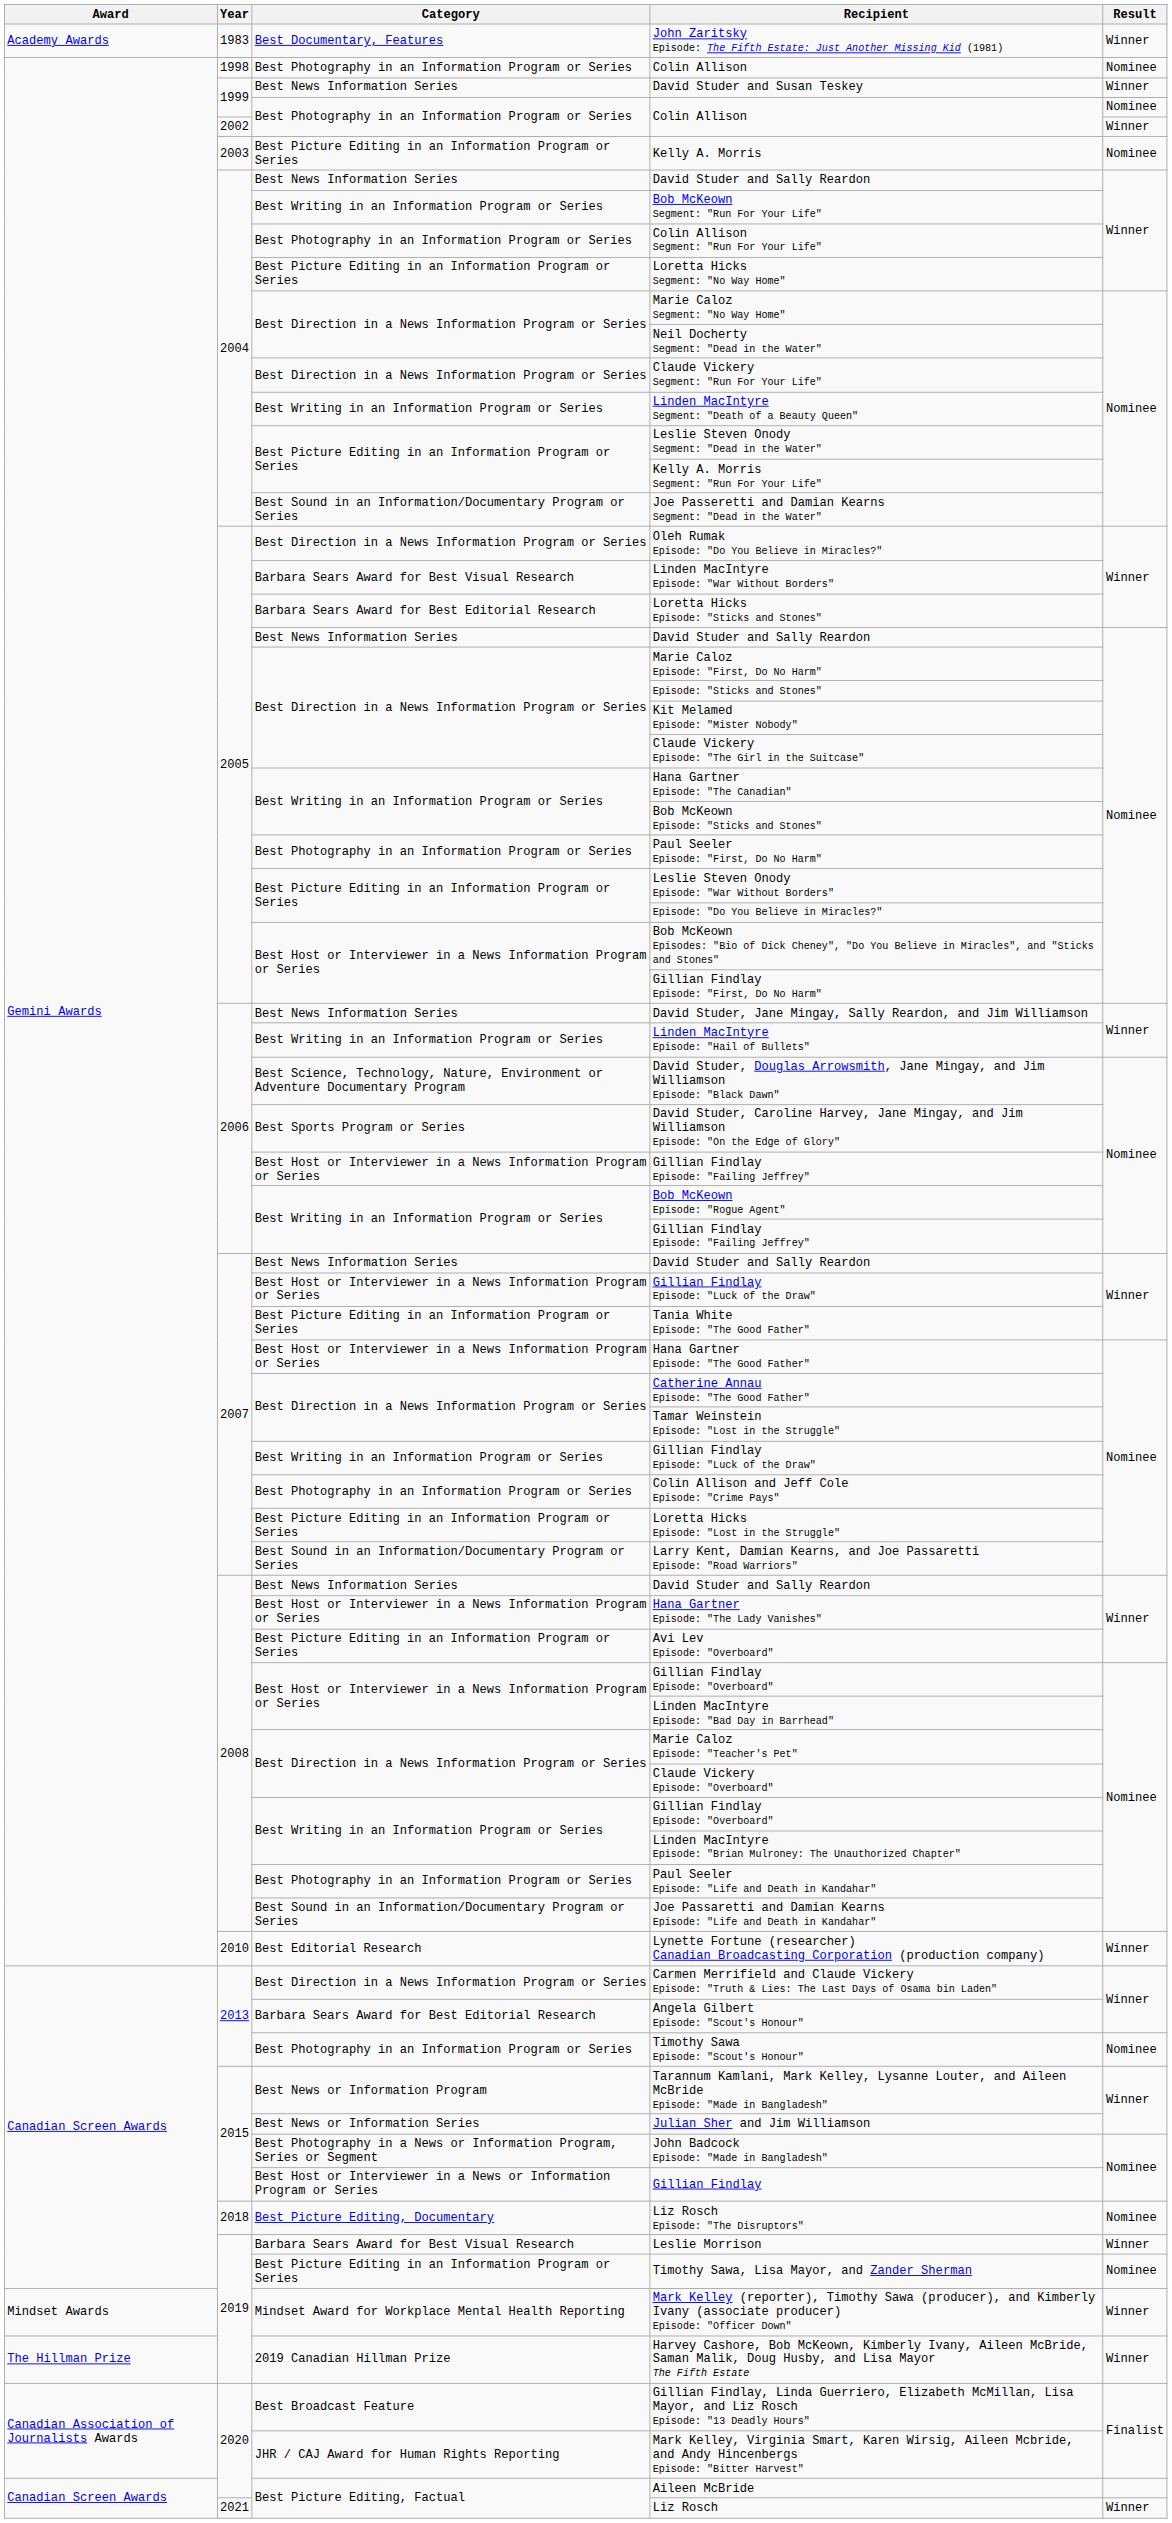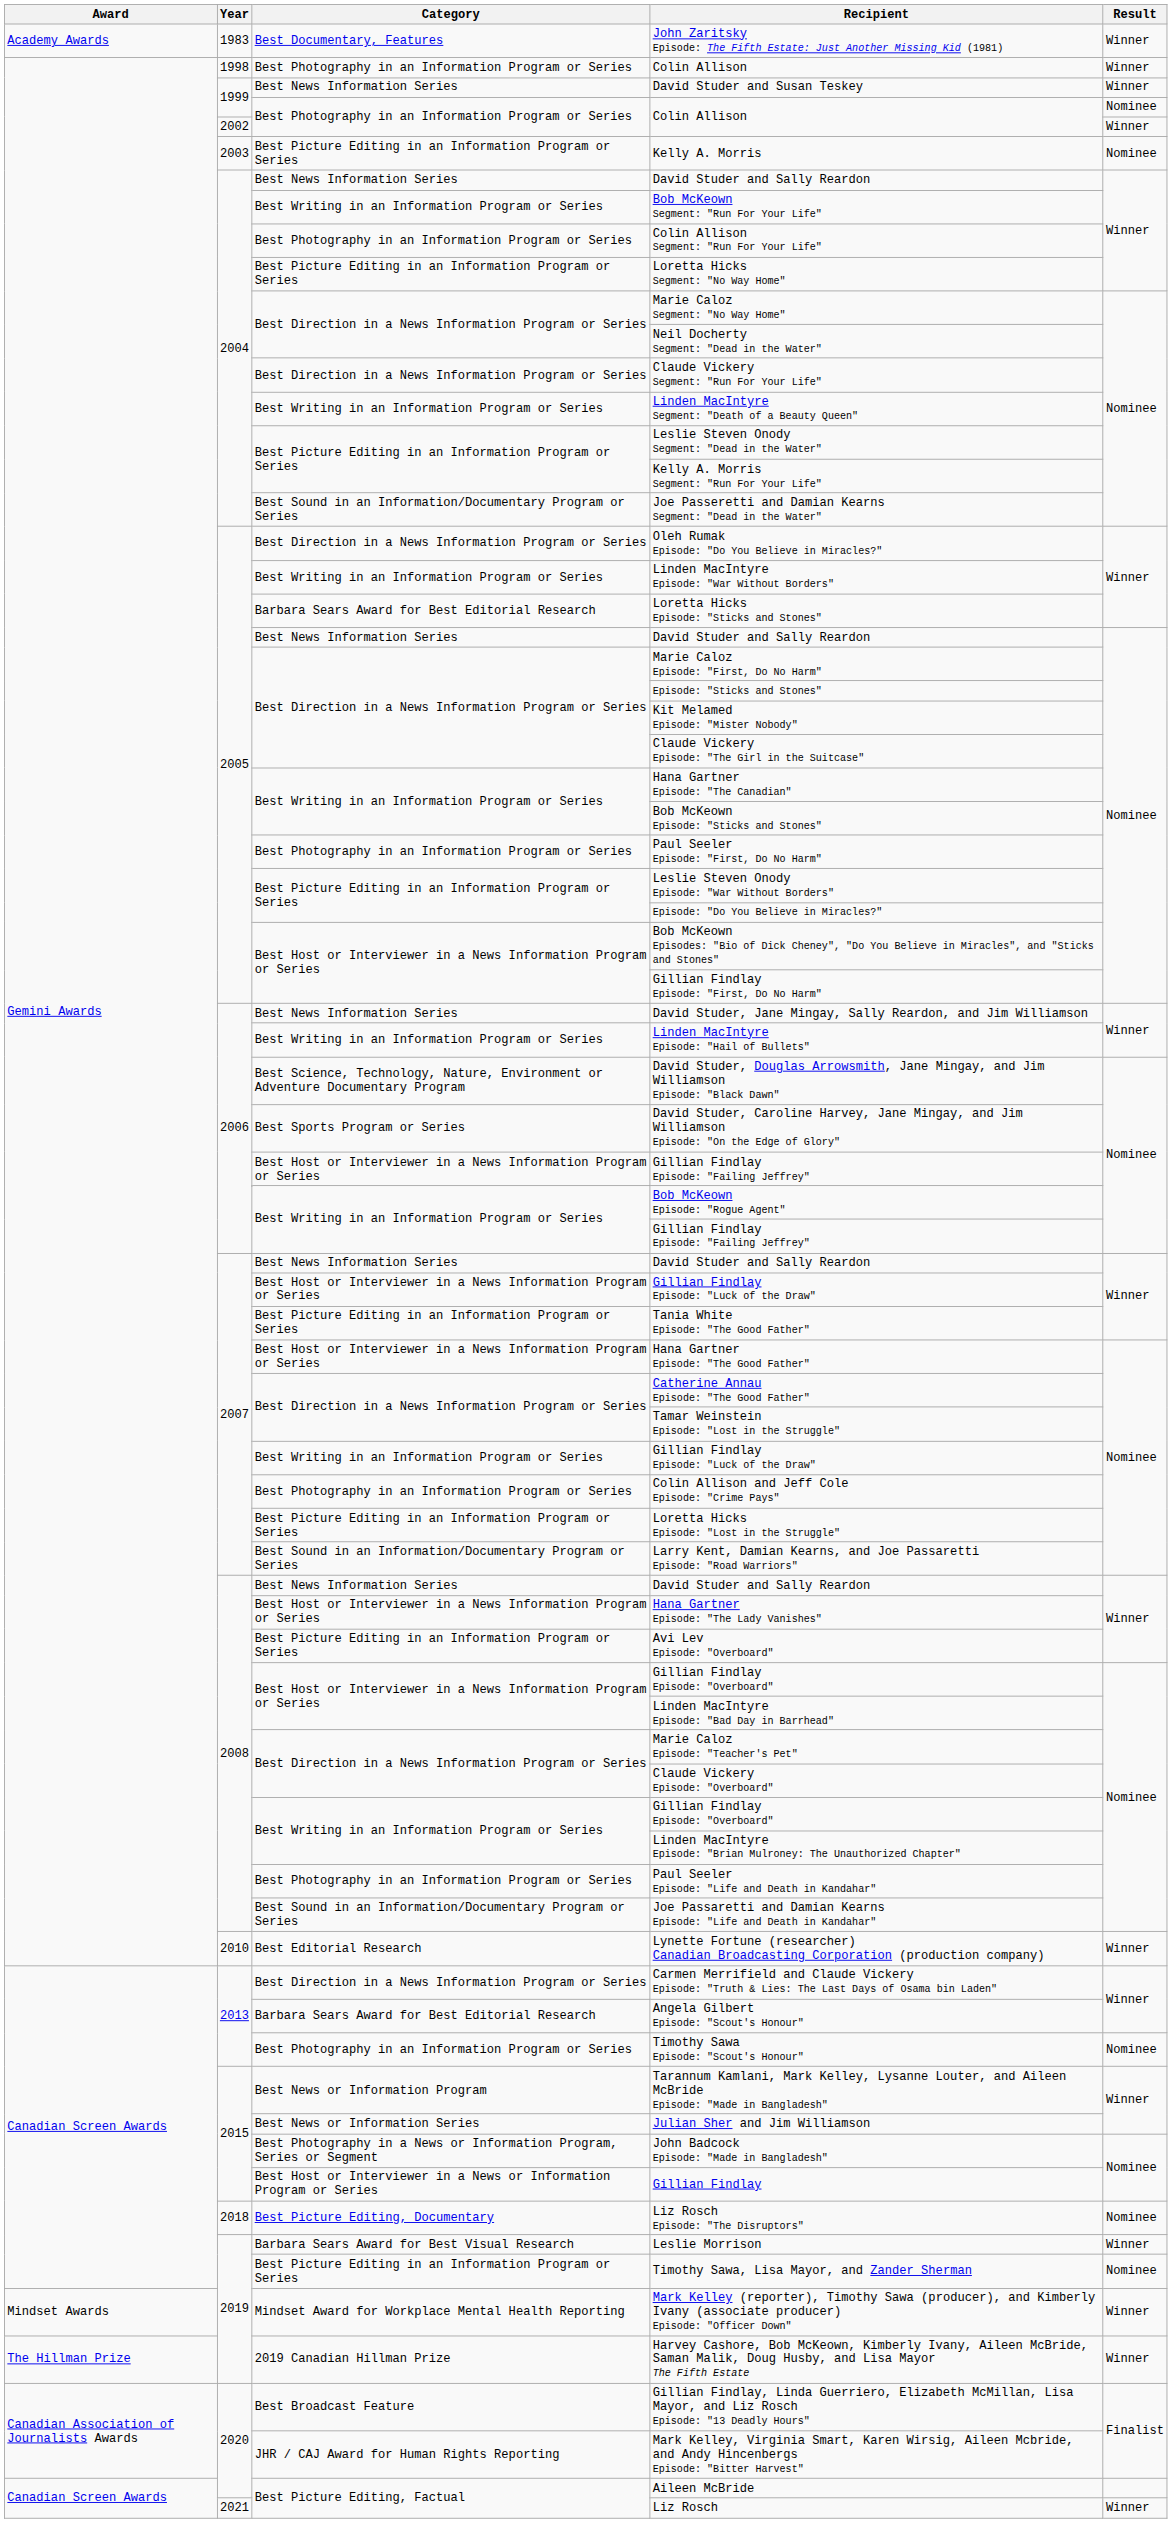1998 / Colin Allison | Result: Nominee -> Winner
Linden MacIntyre Episode: "War Without Borders" | Category: Barbara Sears Award for Best Visual Research -> Best Writing in an Information Program or Series
